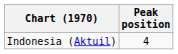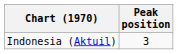Indonesia (Aktuil) | Peak position: 4 -> 3
